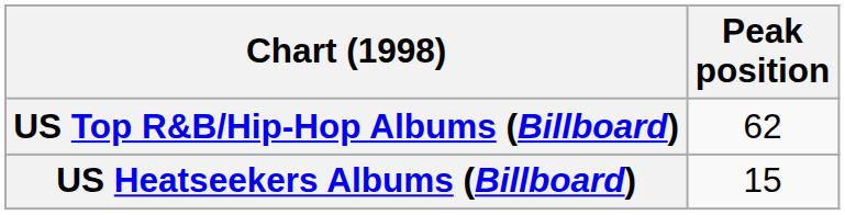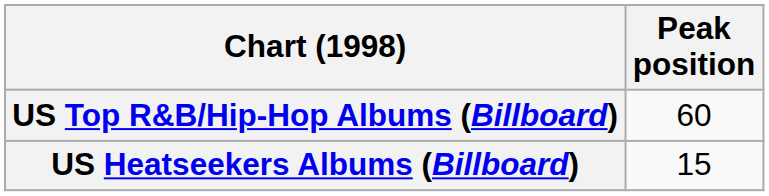US Top R&B/Hip-Hop Albums (Billboard) | Peak position: 62 -> 60
